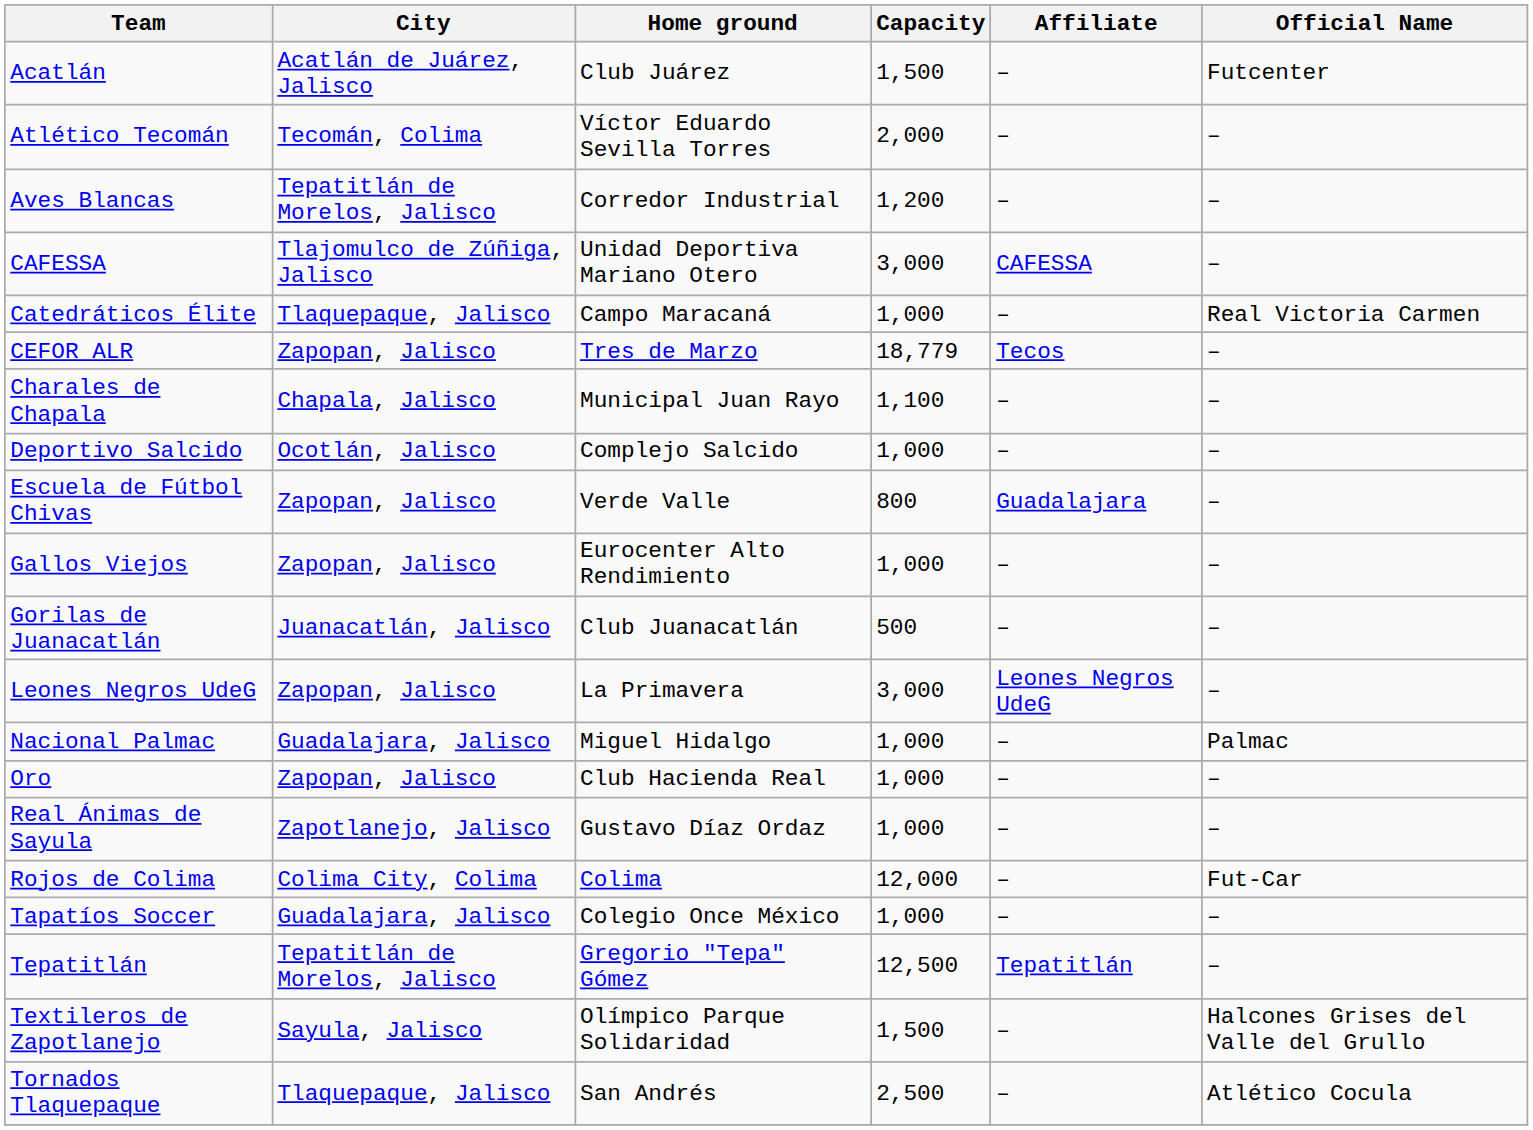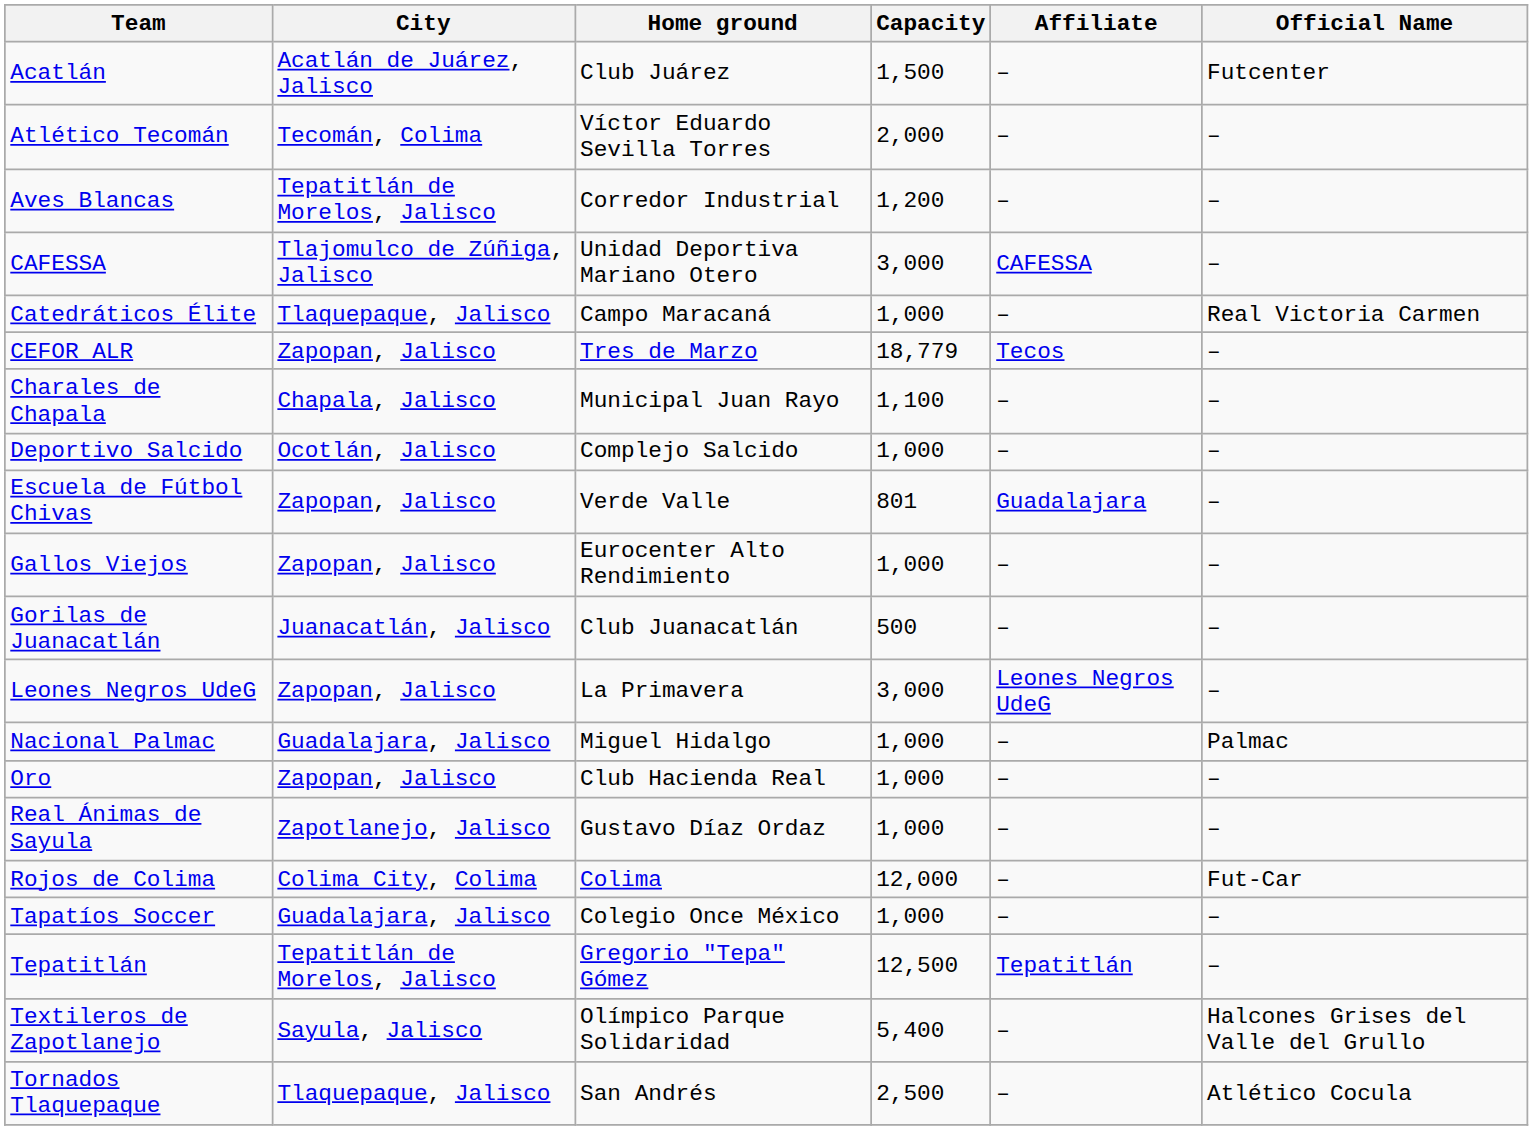Escuela de Fútbol Chivas | Capacity: 800 -> 801
Textileros de Zapotlanejo | Capacity: 1,500 -> 5,400
